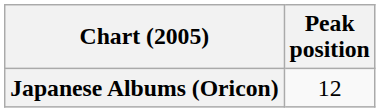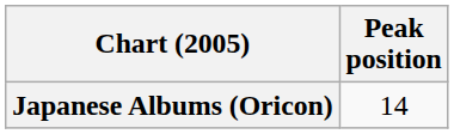Japanese Albums (Oricon) | Peak position: 12 -> 14
